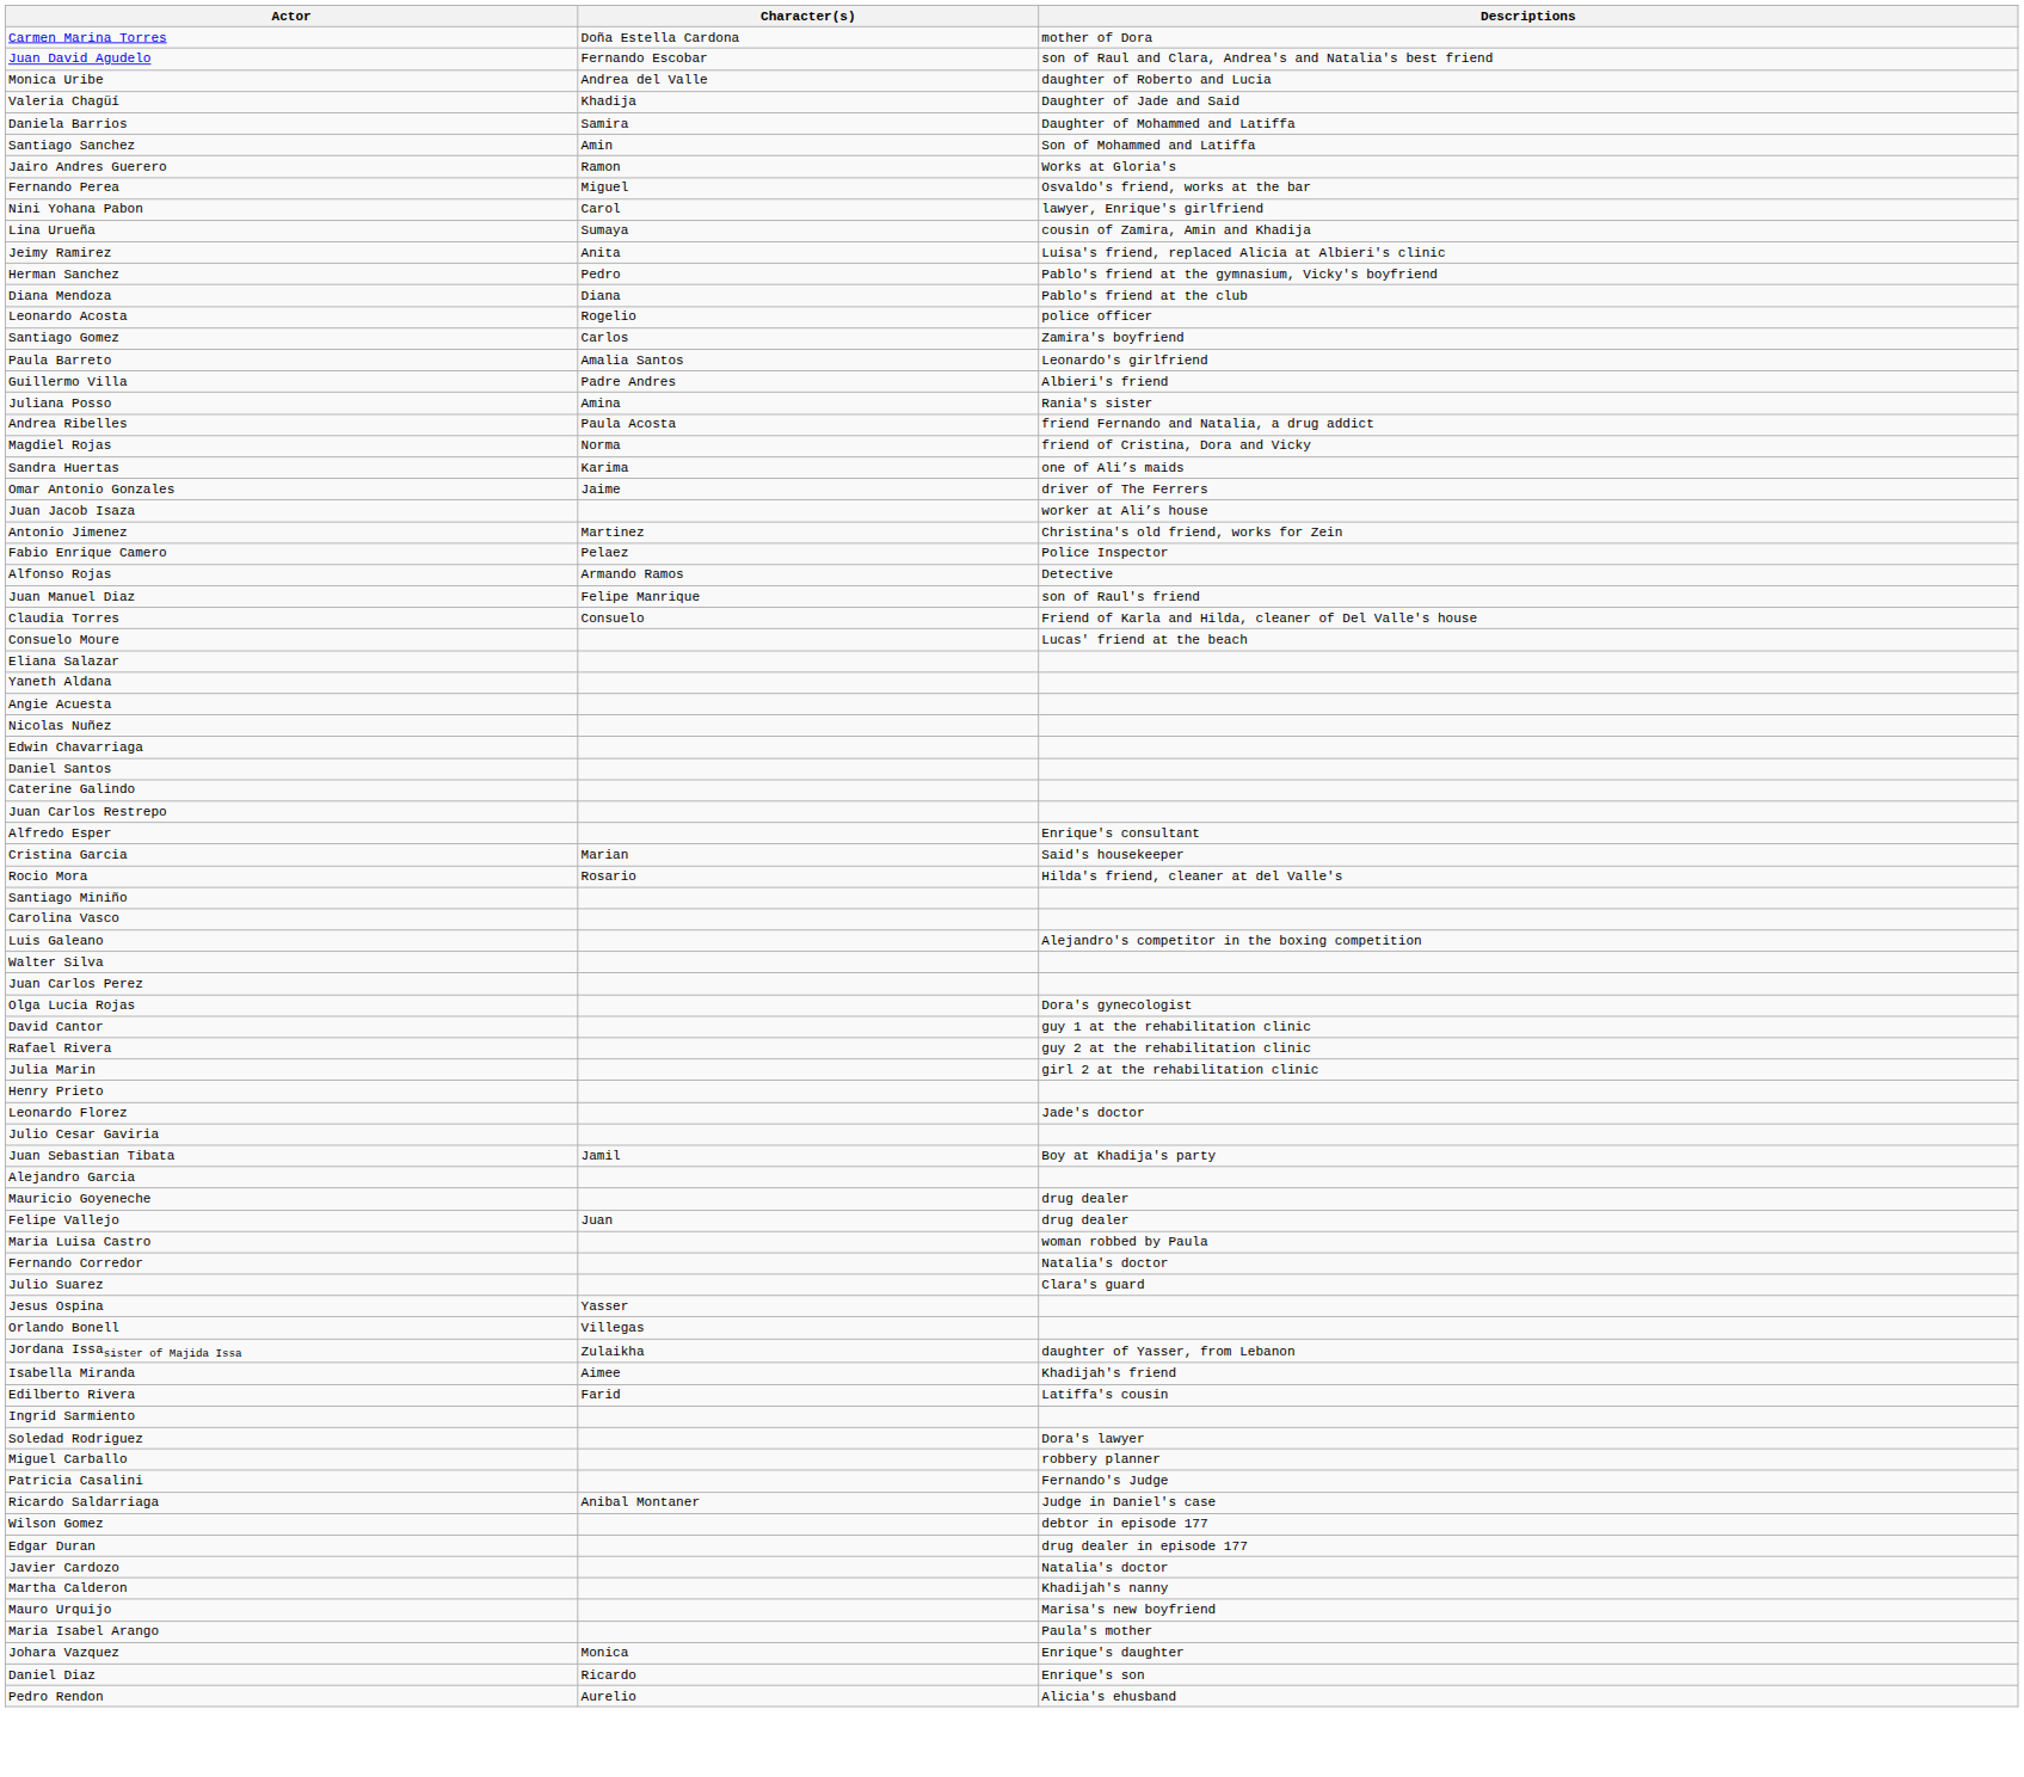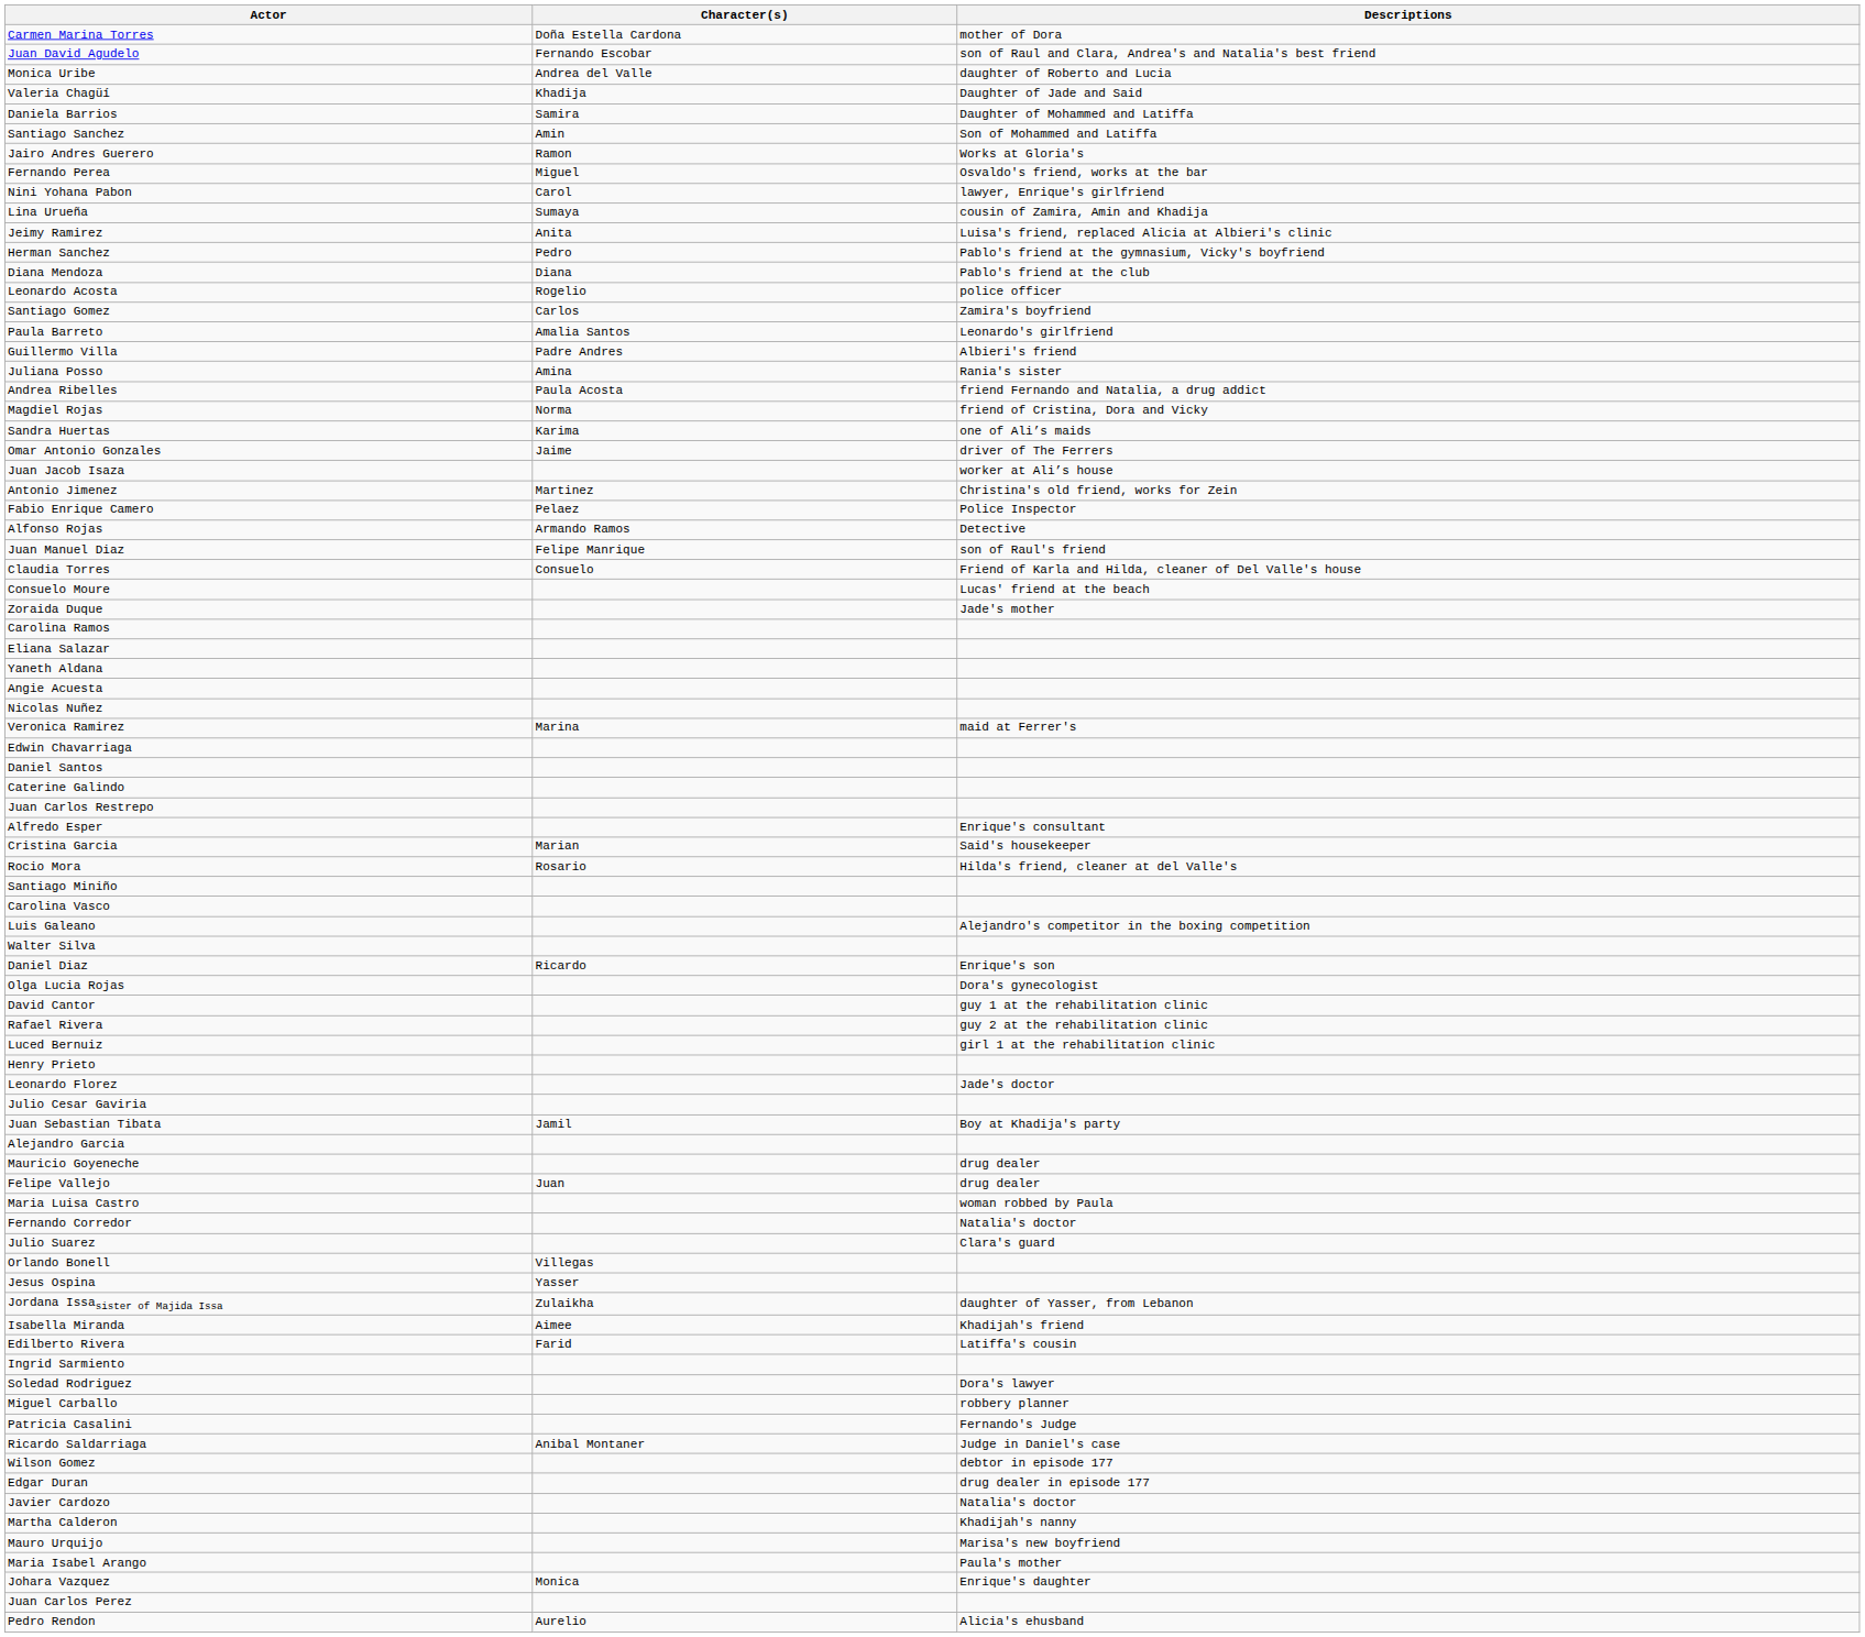+ row: Zoraida Duque | Jade's mother
+ row: Carolina Ramos
+ row: Veronica Ramirez | Marina | maid at Ferrer's
rows swapped: Juan Carlos Perez <-> Daniel Diaz
+ row: Luced Bernuiz | girl 1 at the rehabilitation clinic
- row: Julia Marin | girl 2 at the rehabilitation clinic
rows swapped: Orlando Bonell <-> Jesus Ospina
